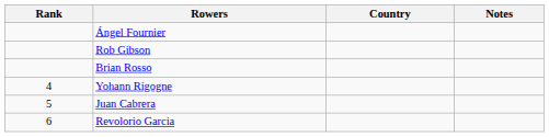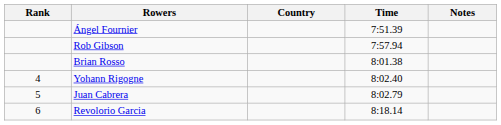+ column: Time | 7:51.39 | 7:57.94 | 8:01.38 | 8:02.40 | 8:02.79 | 8:18.14
